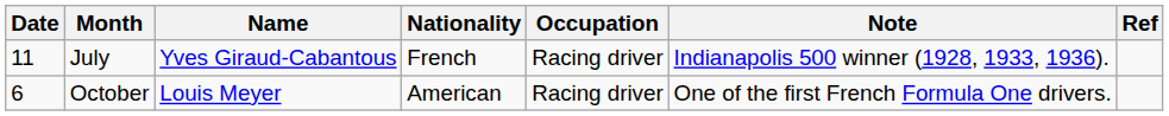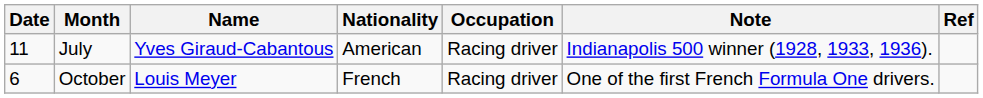July | Nationality: French -> American
October | Nationality: American -> French
